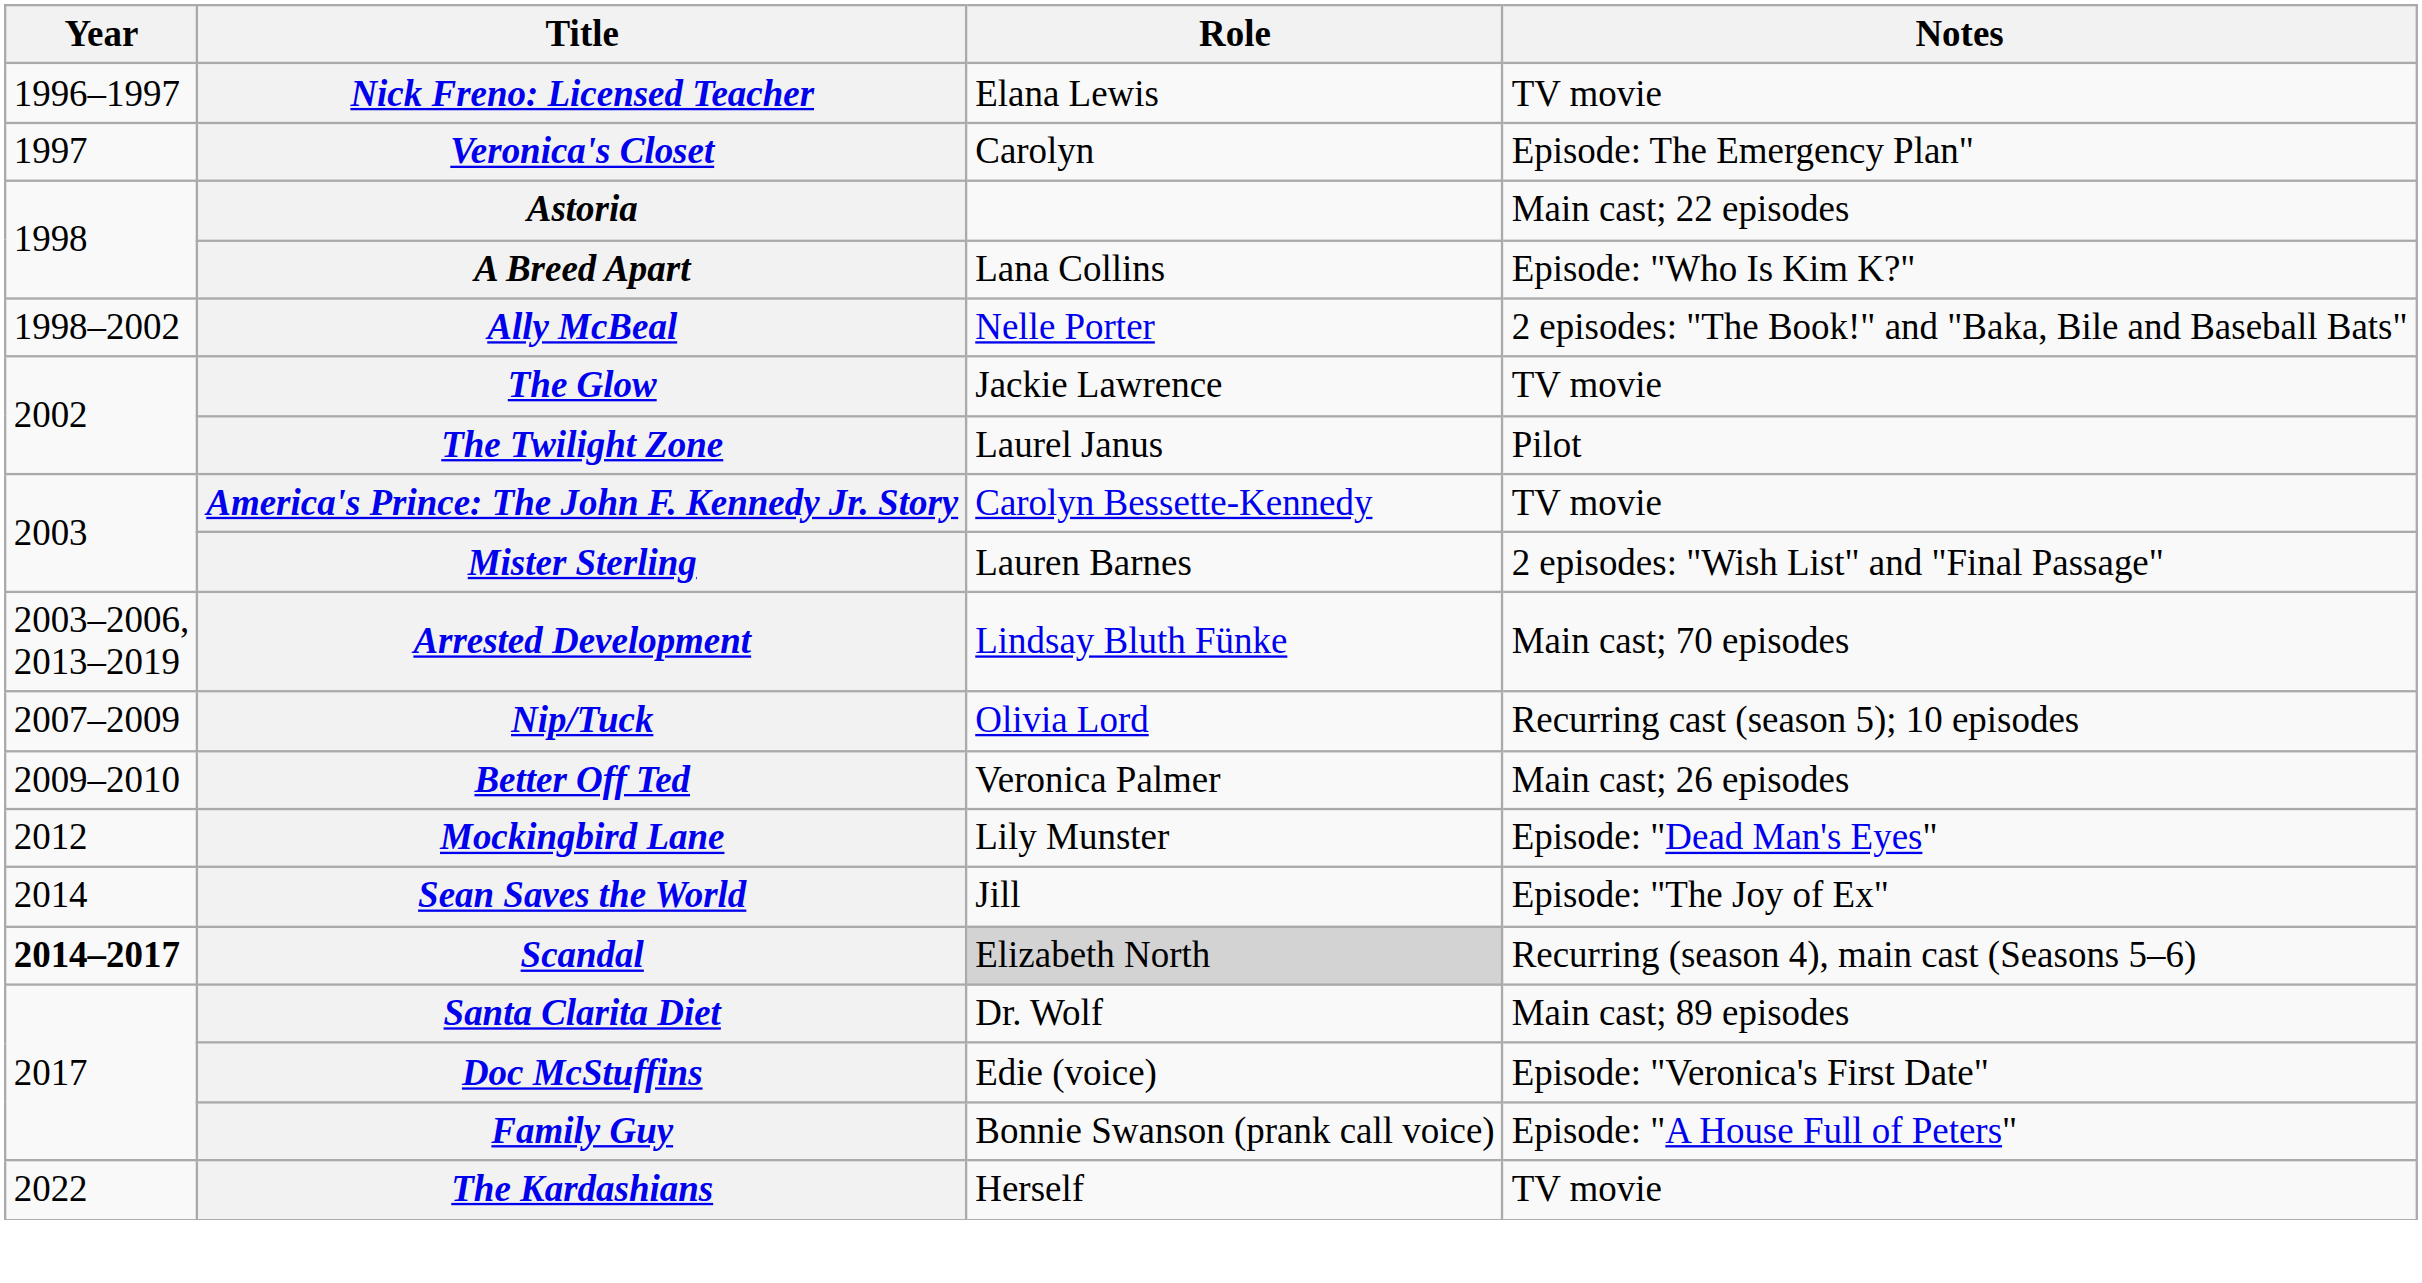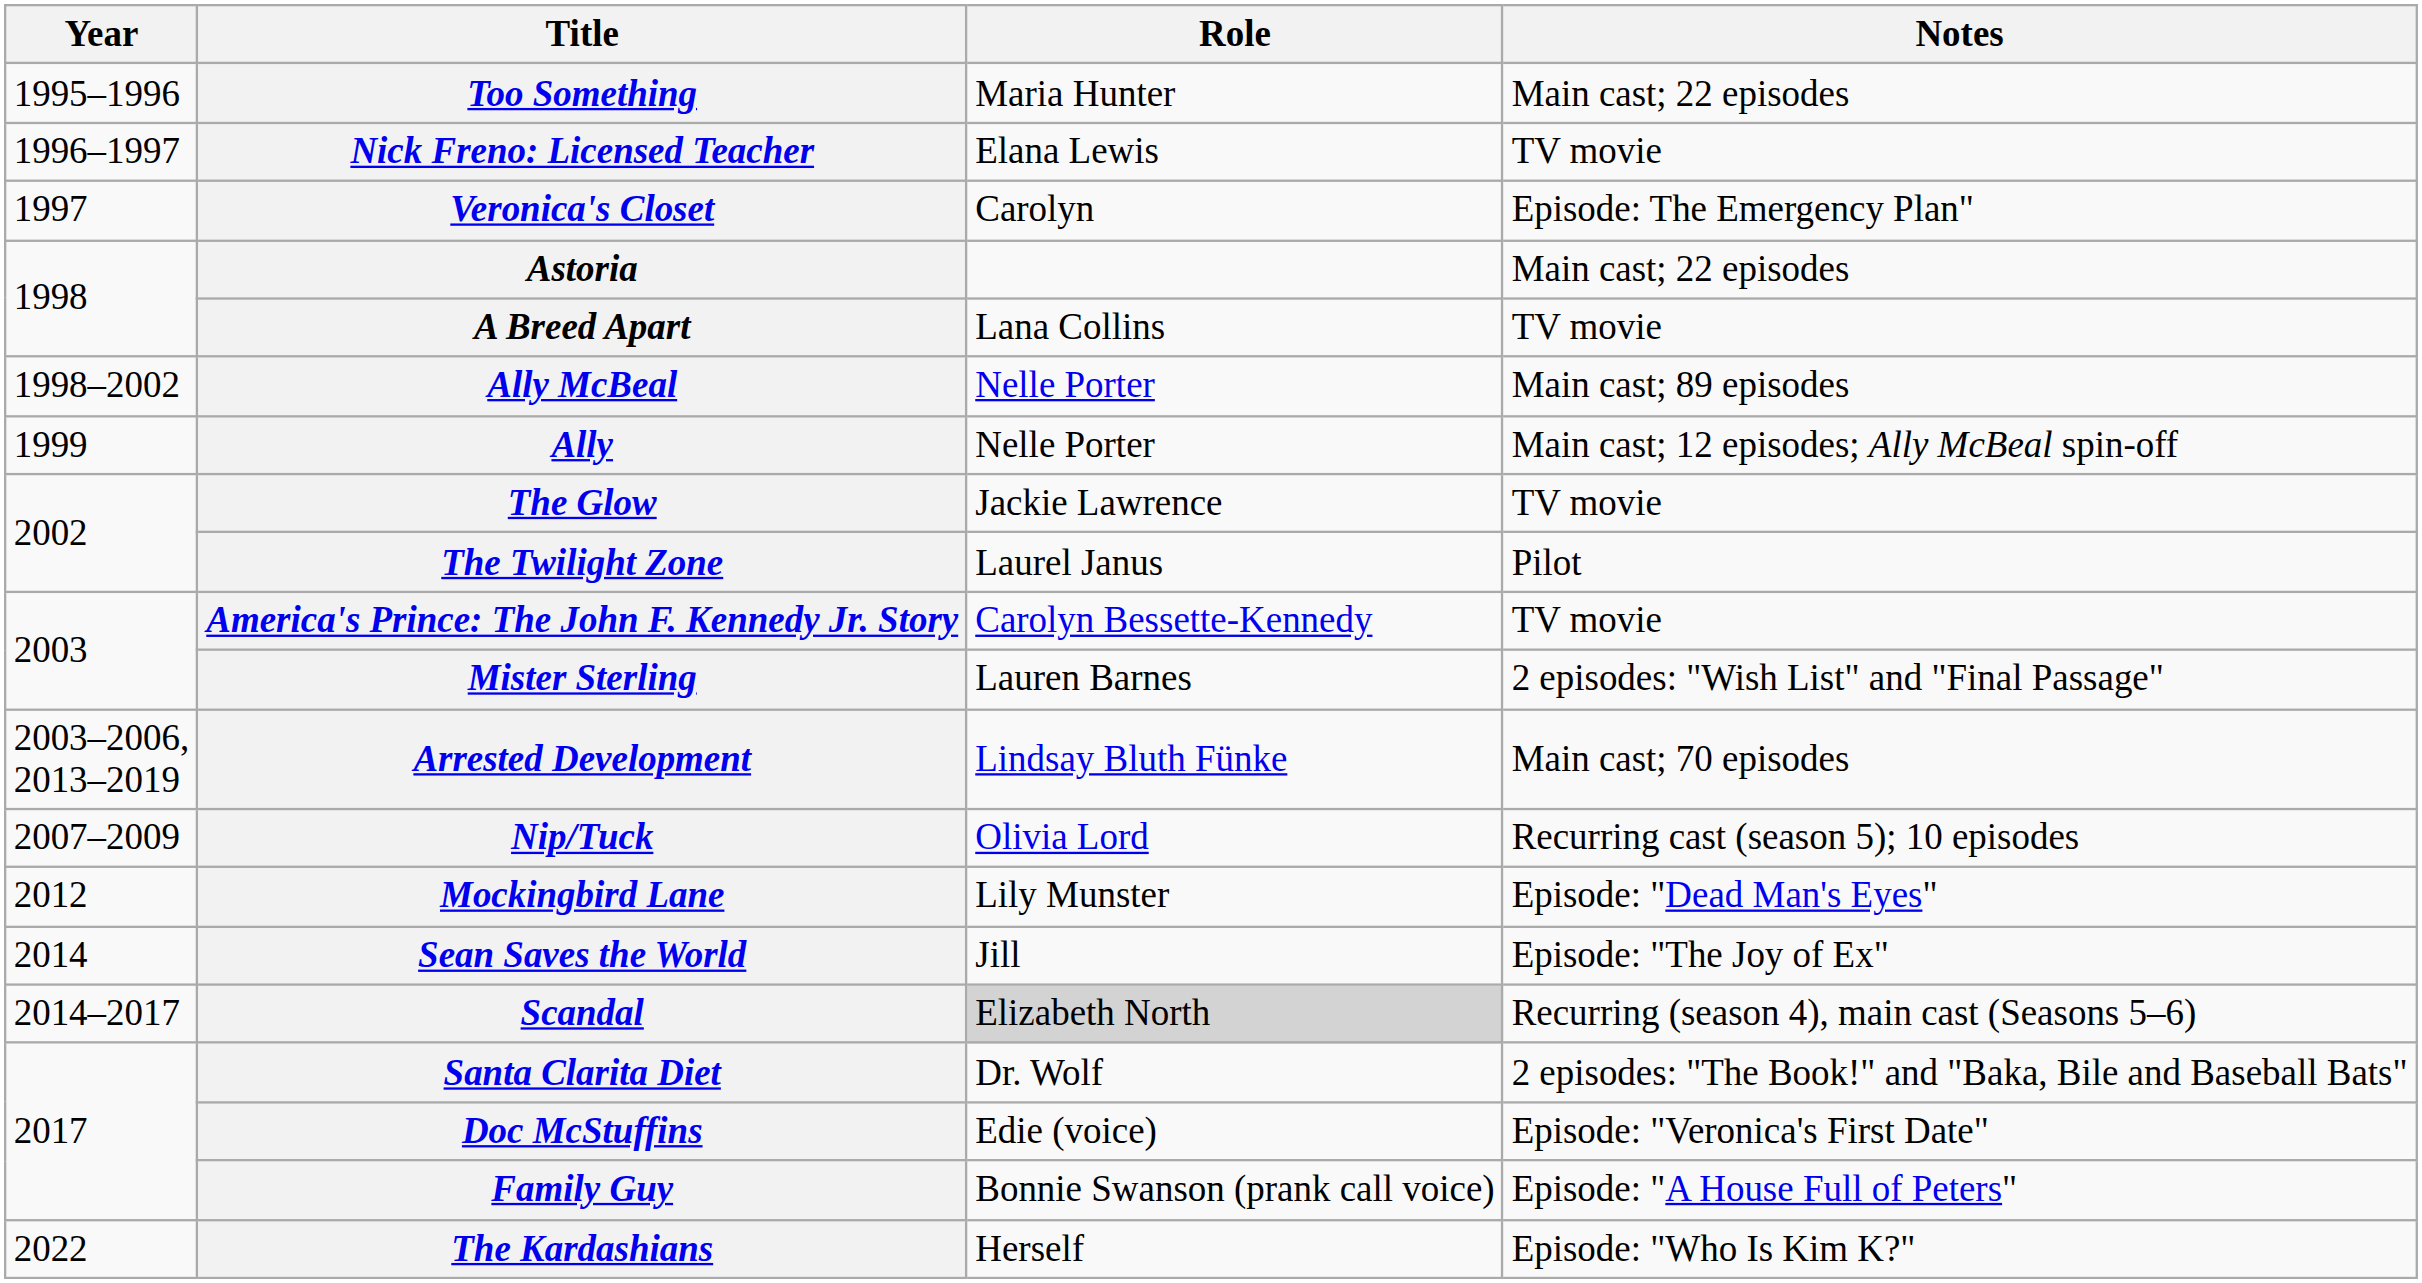+ row: 1995–1996 | Too Something | Maria Hunter | Main cast; 22 episodes
A Breed Apart | Notes: Episode: "Who Is Kim K?" -> TV movie
Ally McBeal | Notes: 2 episodes: "The Book!" and "Baka, Bile and Baseball Bats" -> Main cast; 89 episodes
+ row: 1999 | Ally | Nelle Porter | Main cast; 12 episodes; Ally McBeal spin-off
- row: 2009–2010 | Better Off Ted | Veronica Palmer | Main cast; 26 episodes
Scandal | Year: bold -> normal
Santa Clarita Diet | Notes: Main cast; 89 episodes -> 2 episodes: "The Book!" and "Baka, Bile and Baseball Bats"
The Kardashians | Notes: TV movie -> Episode: "Who Is Kim K?"
